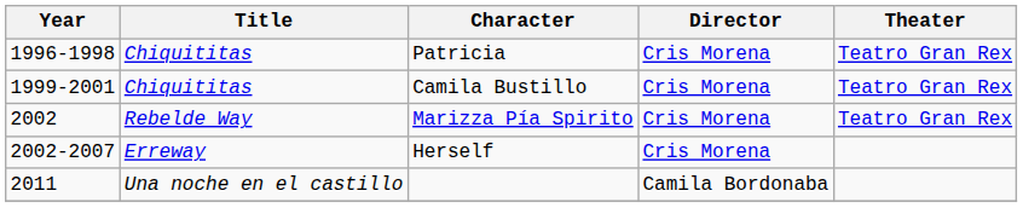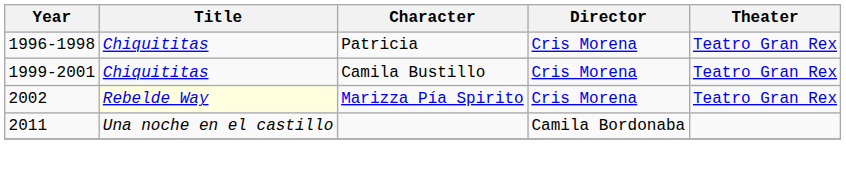Marizza Pía Spirito | Title: no background -> lightyellow background
- row: 2002-2007 | Erreway | Herself | Cris Morena
